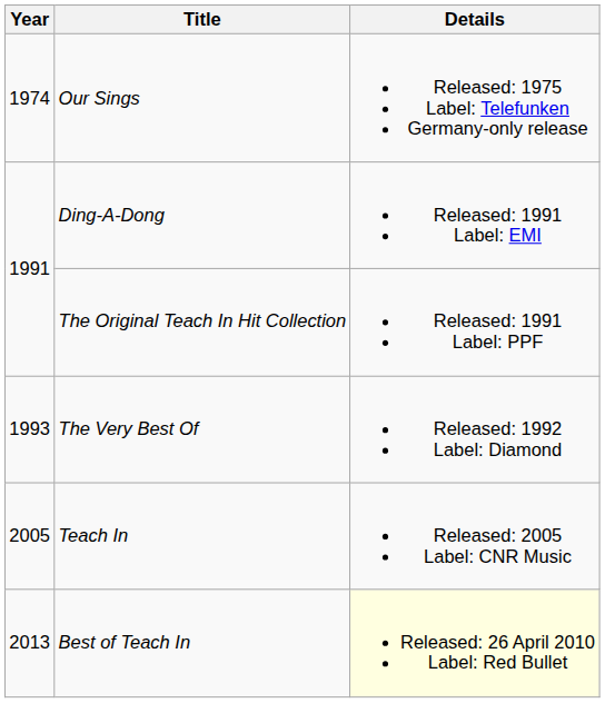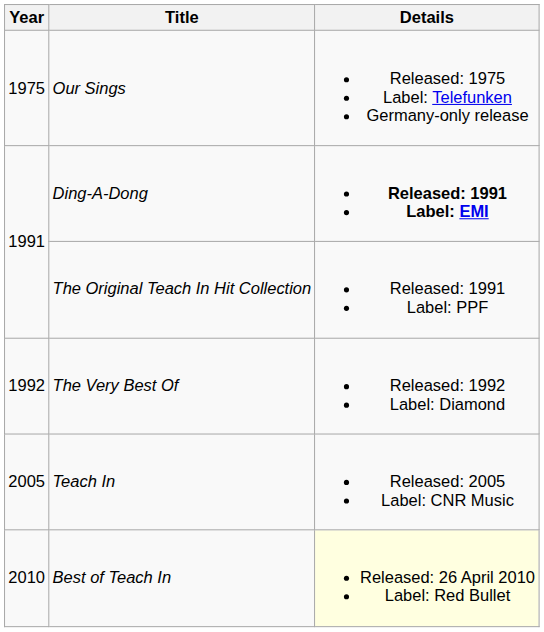Our Sings | Year: 1974 -> 1975
Ding-A-Dong | Details: normal -> bold
The Very Best Of | Year: 1993 -> 1992
Best of Teach In | Year: 2013 -> 2010
